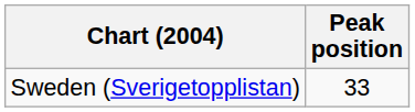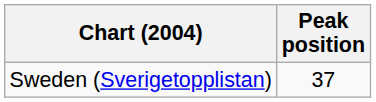Sweden (Sverigetopplistan) | Peak position: 33 -> 37
